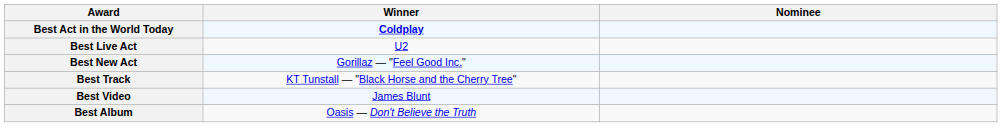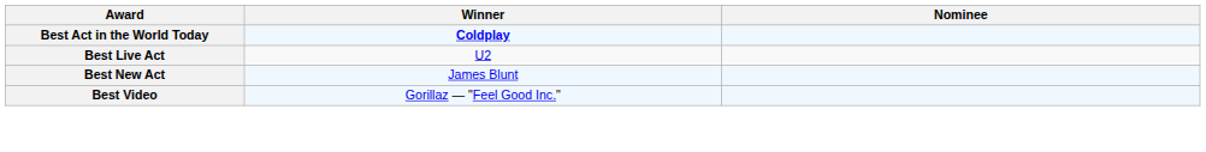Best New Act | Winner: Gorillaz — "Feel Good Inc." -> James Blunt
- row: Best Track | KT Tunstall — "Black Horse and the Cherry Tree"
Best Video | Winner: James Blunt -> Gorillaz — "Feel Good Inc."
- row: Best Album | Oasis — Don't Believe the Truth
